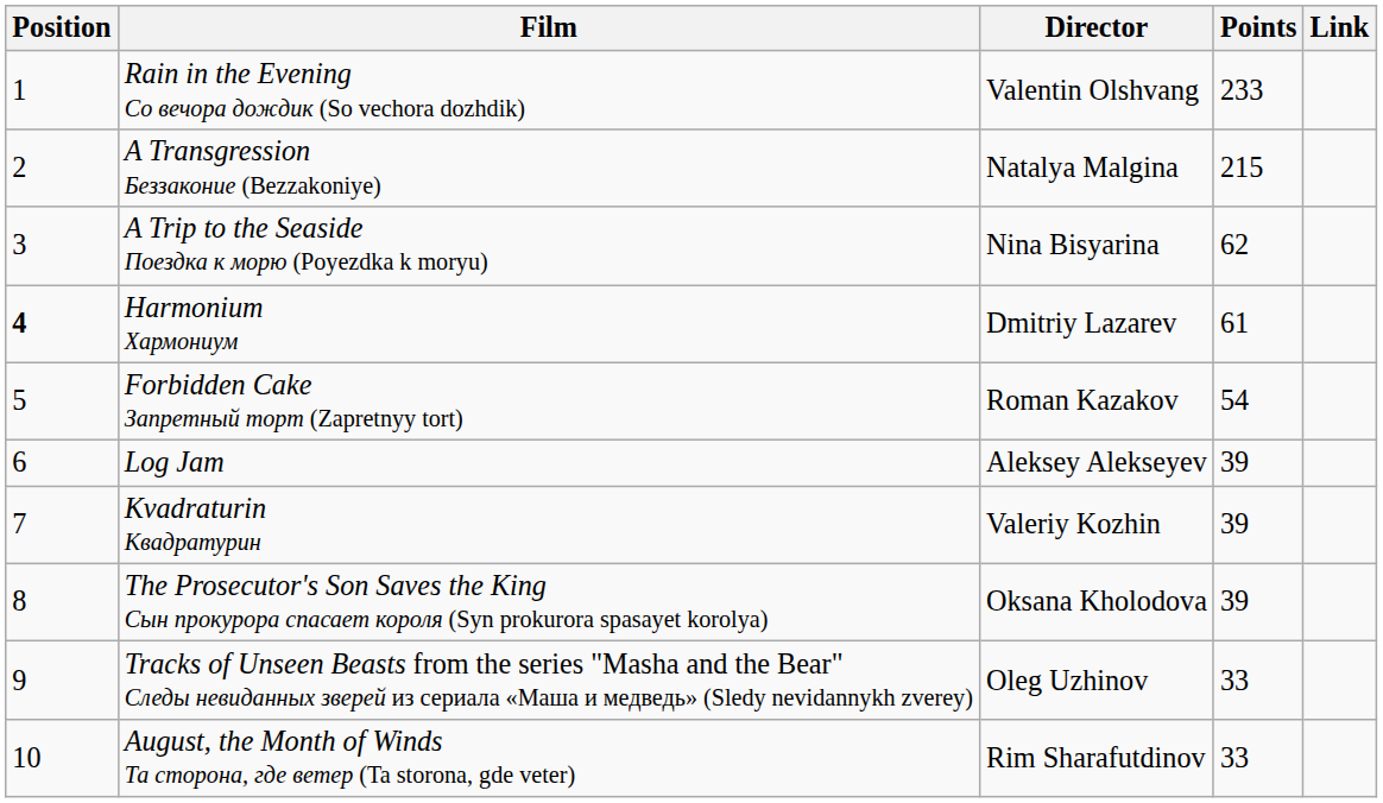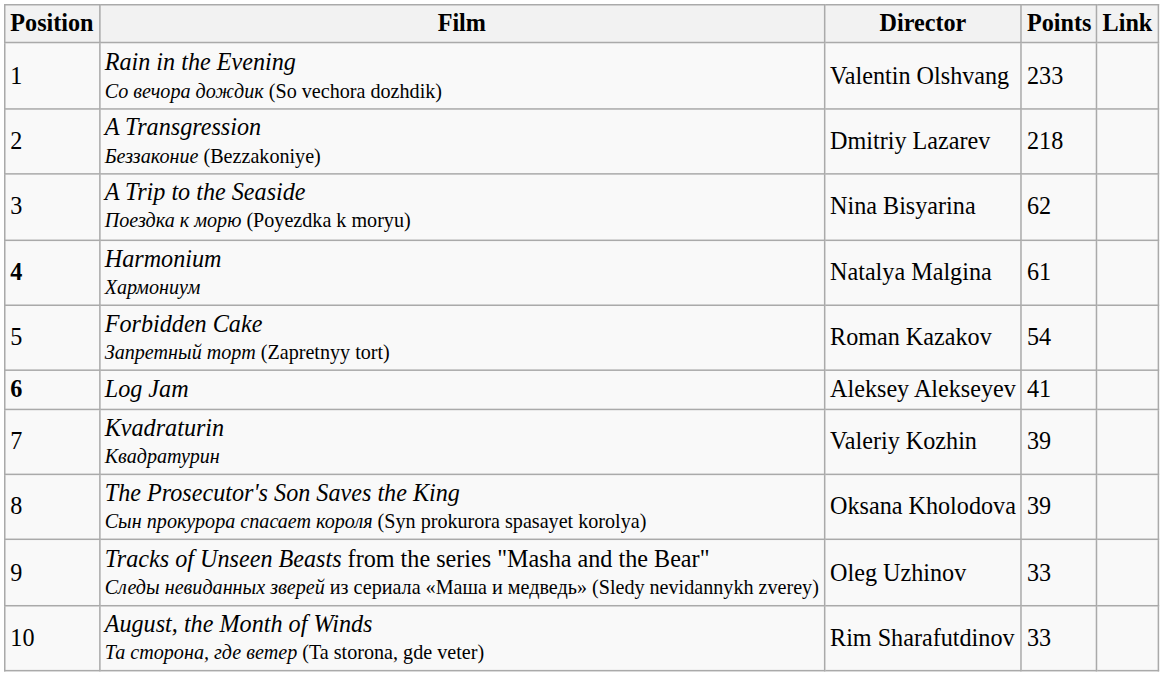A Transgression Беззаконие (Bezzakoniye) | Director: Natalya Malgina -> Dmitriy Lazarev
A Transgression Беззаконие (Bezzakoniye) | Points: 215 -> 218
Harmonium Хармониум | Director: Dmitriy Lazarev -> Natalya Malgina
Log Jam | Position: normal -> bold
Log Jam | Points: 39 -> 41
